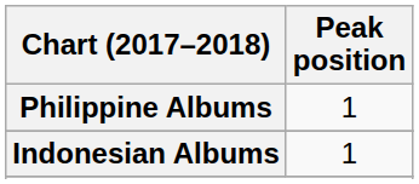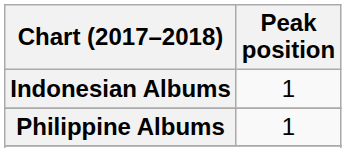rows swapped: Indonesian Albums <-> Philippine Albums
